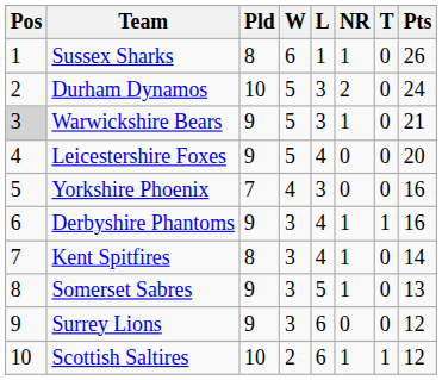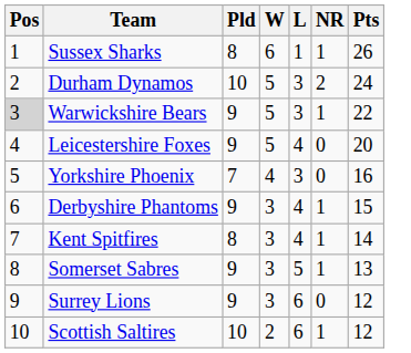- column: T | 0 | 0 | 0 | 0 | 0 | 1 | 0 | 0 | 0 | 1
Warwickshire Bears | Pts: 21 -> 22
Derbyshire Phantoms | Pts: 16 -> 15
